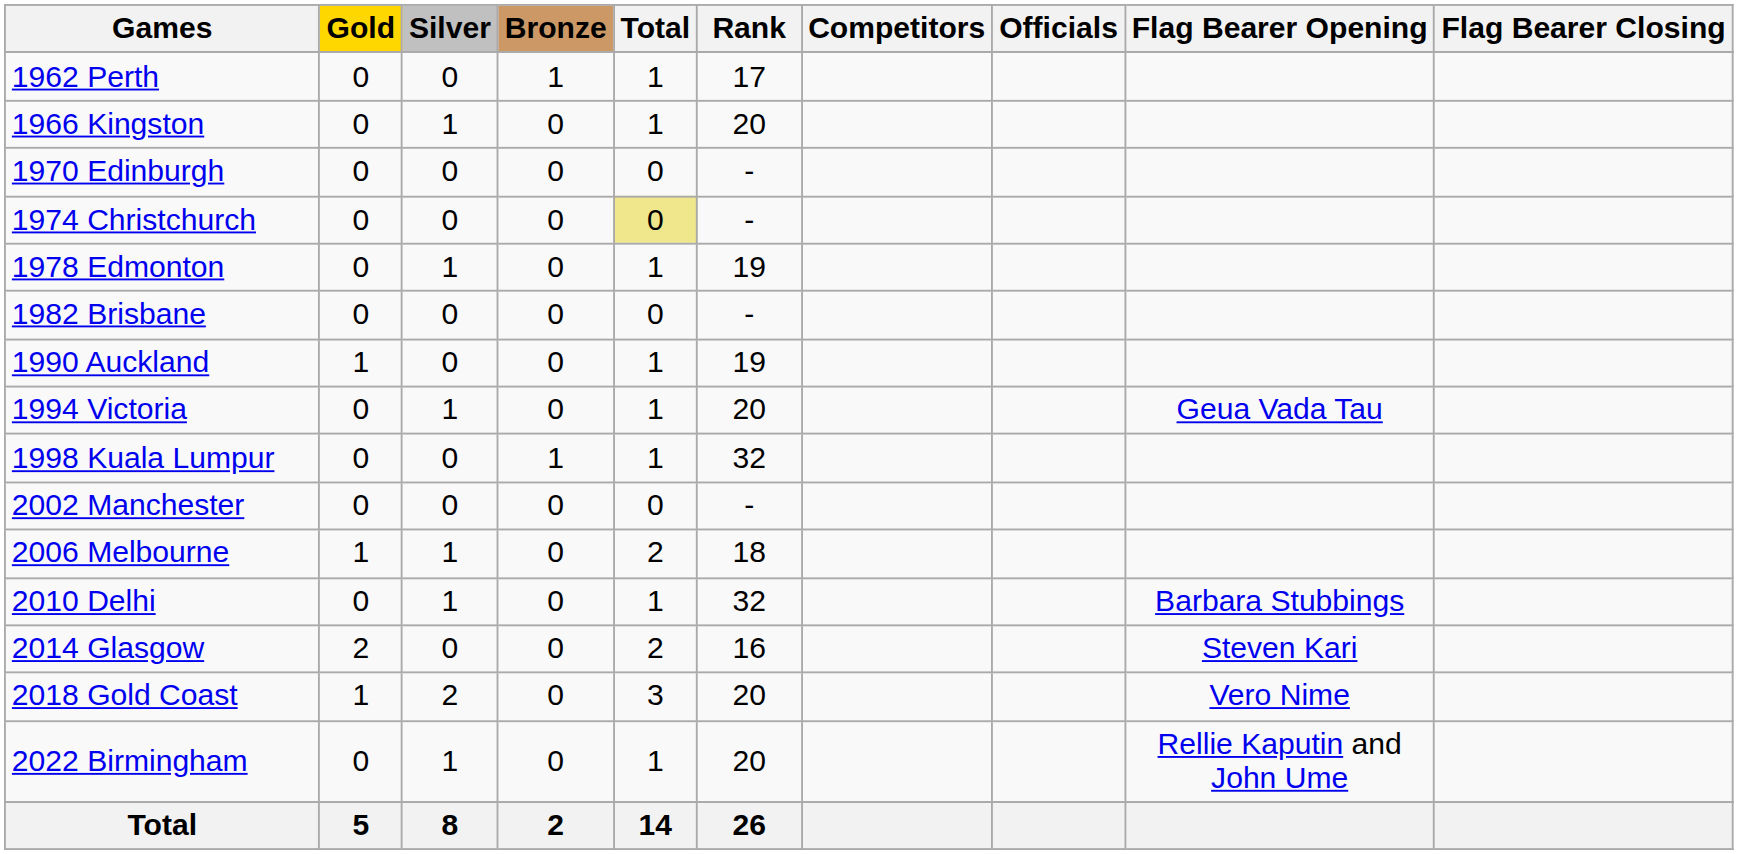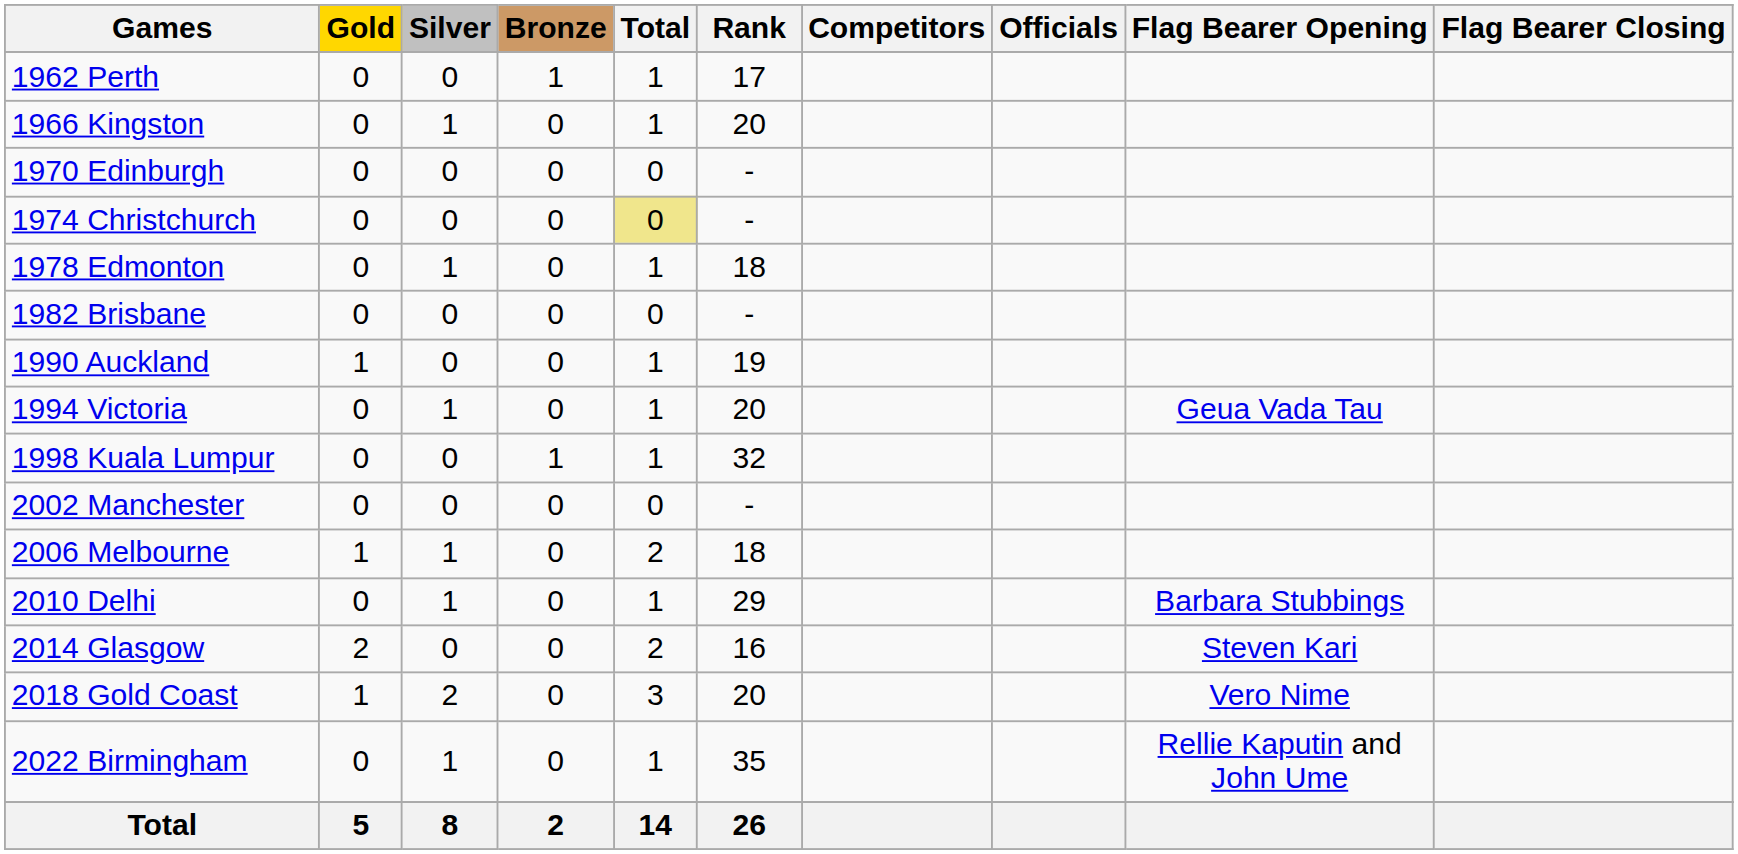1978 Edmonton | Rank: 19 -> 18
2010 Delhi | Rank: 32 -> 29
2022 Birmingham | Rank: 20 -> 35
